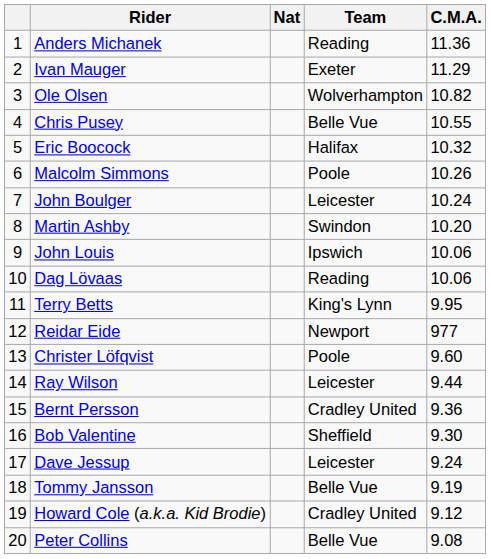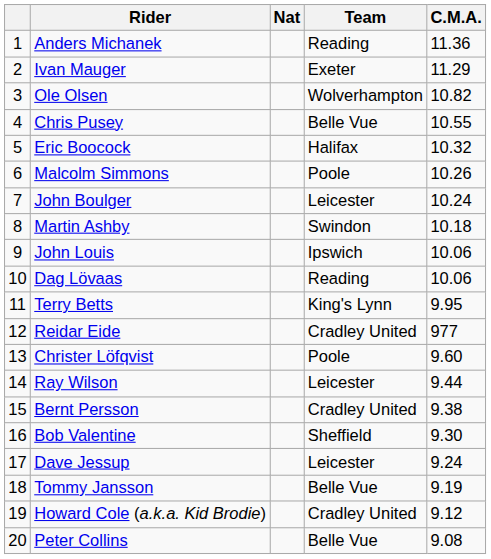Martin Ashby | C.M.A.: 10.20 -> 10.18
Reidar Eide | Team: Newport -> Cradley United
Bernt Persson | C.M.A.: 9.36 -> 9.38
